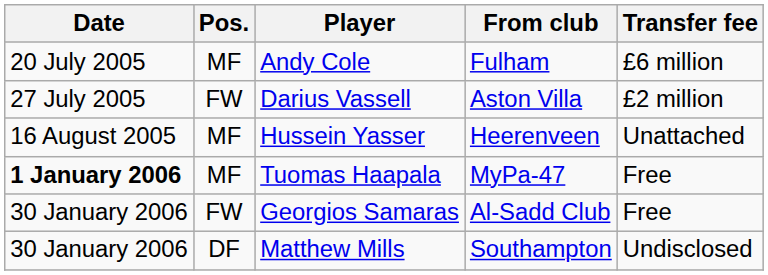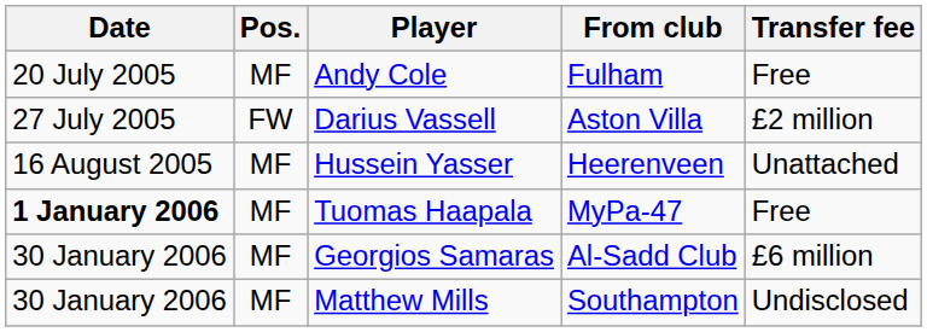Andy Cole | Transfer fee: £6 million -> Free
Georgios Samaras | Pos.: FW -> MF
Georgios Samaras | Transfer fee: Free -> £6 million
Matthew Mills | Pos.: DF -> MF
